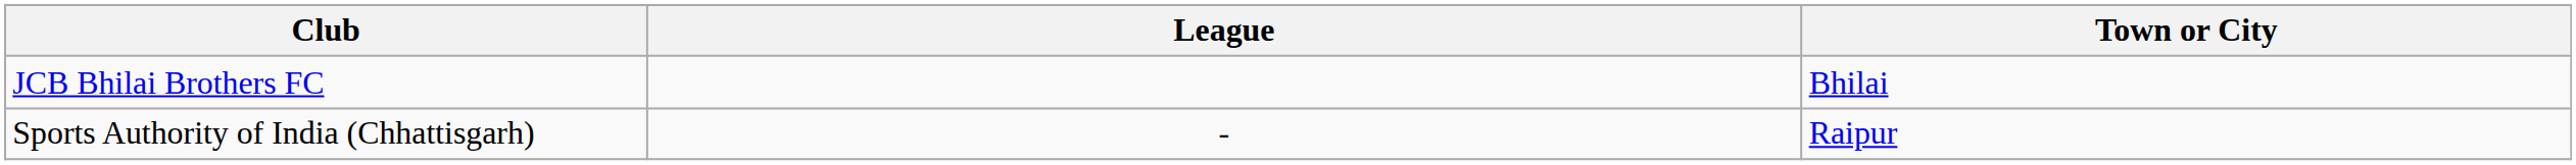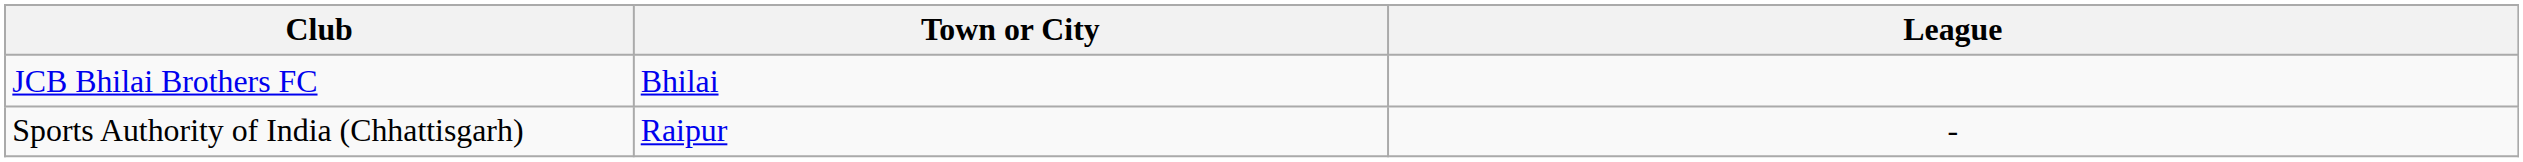columns swapped: Town or City <-> League
